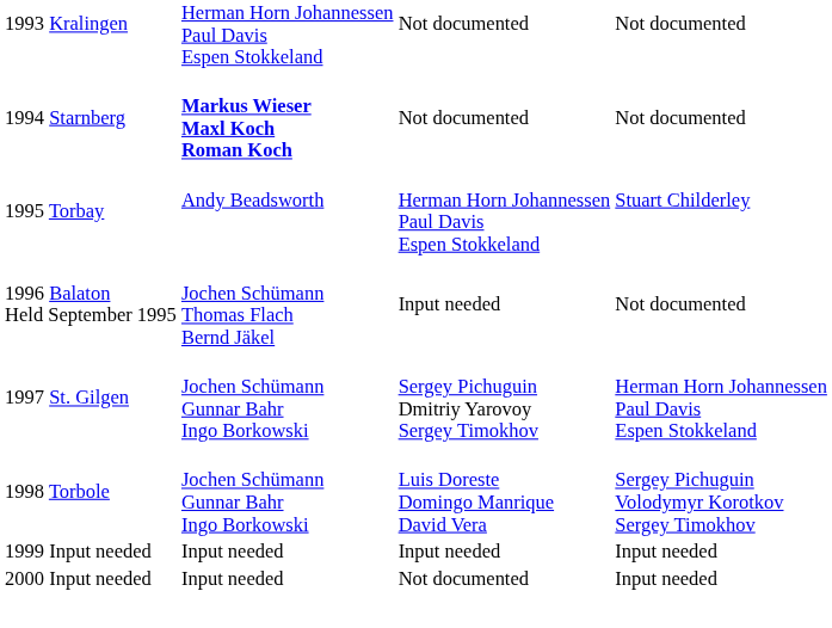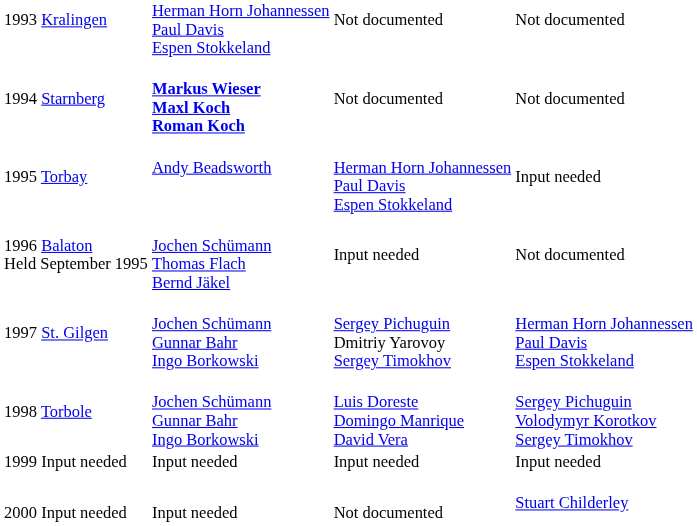1995 Torbay | column 4: Stuart Childerley -> Input needed
2000 Input needed | column 4: Input needed -> Stuart Childerley
